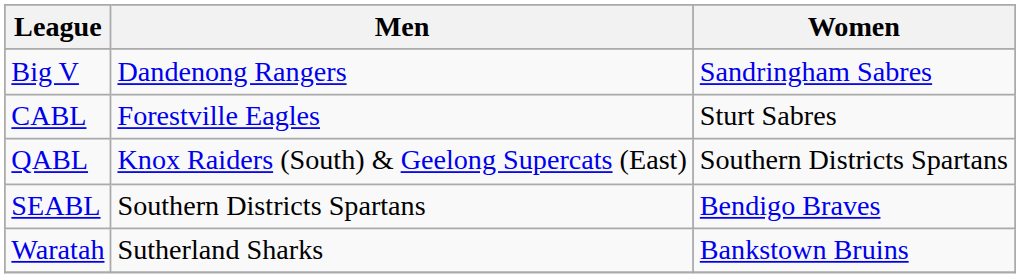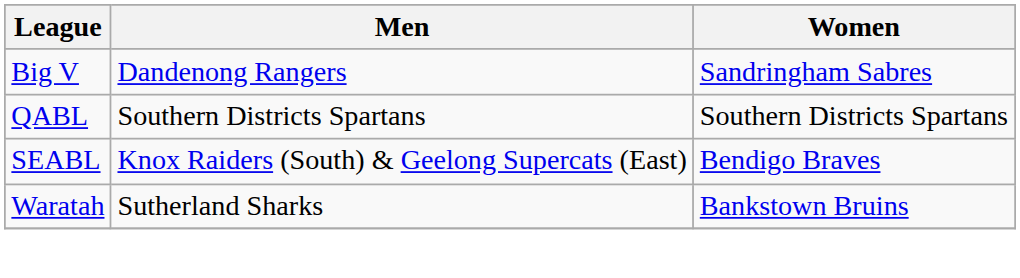- row: CABL | Forestville Eagles | Sturt Sabres
QABL | Men: Knox Raiders (South) & Geelong Supercats (East) -> Southern Districts Spartans
SEABL | Men: Southern Districts Spartans -> Knox Raiders (South) & Geelong Supercats (East)
